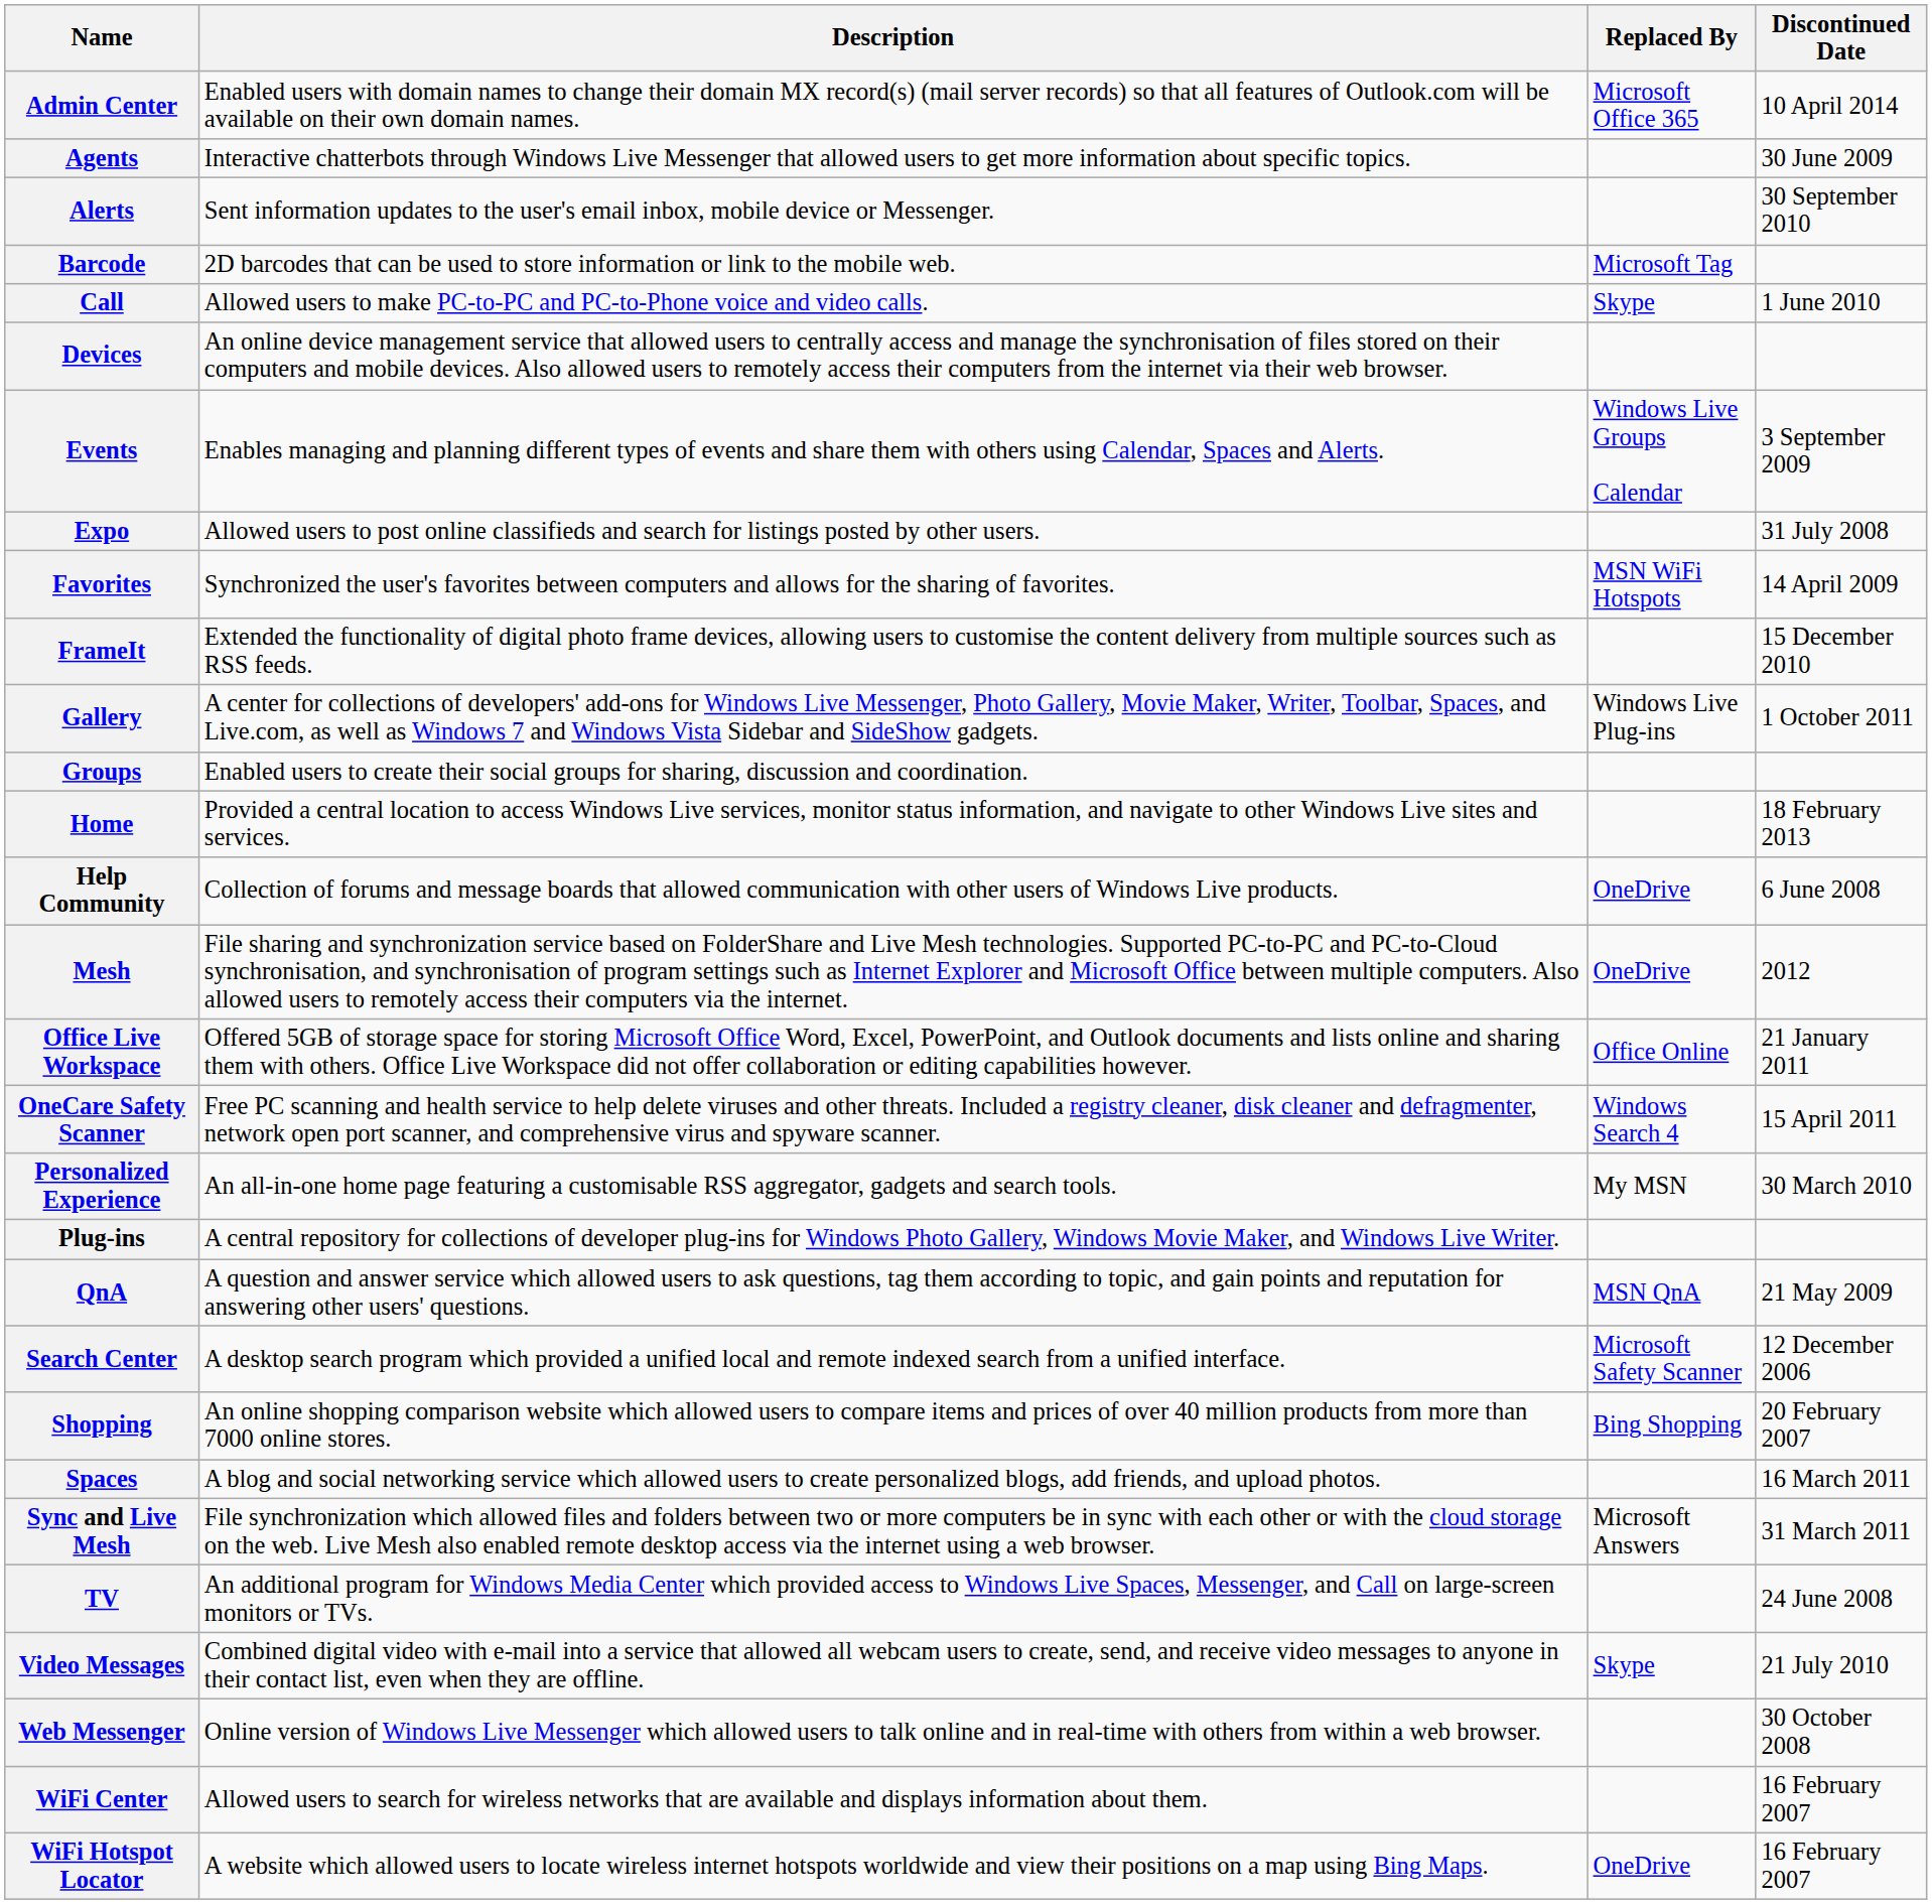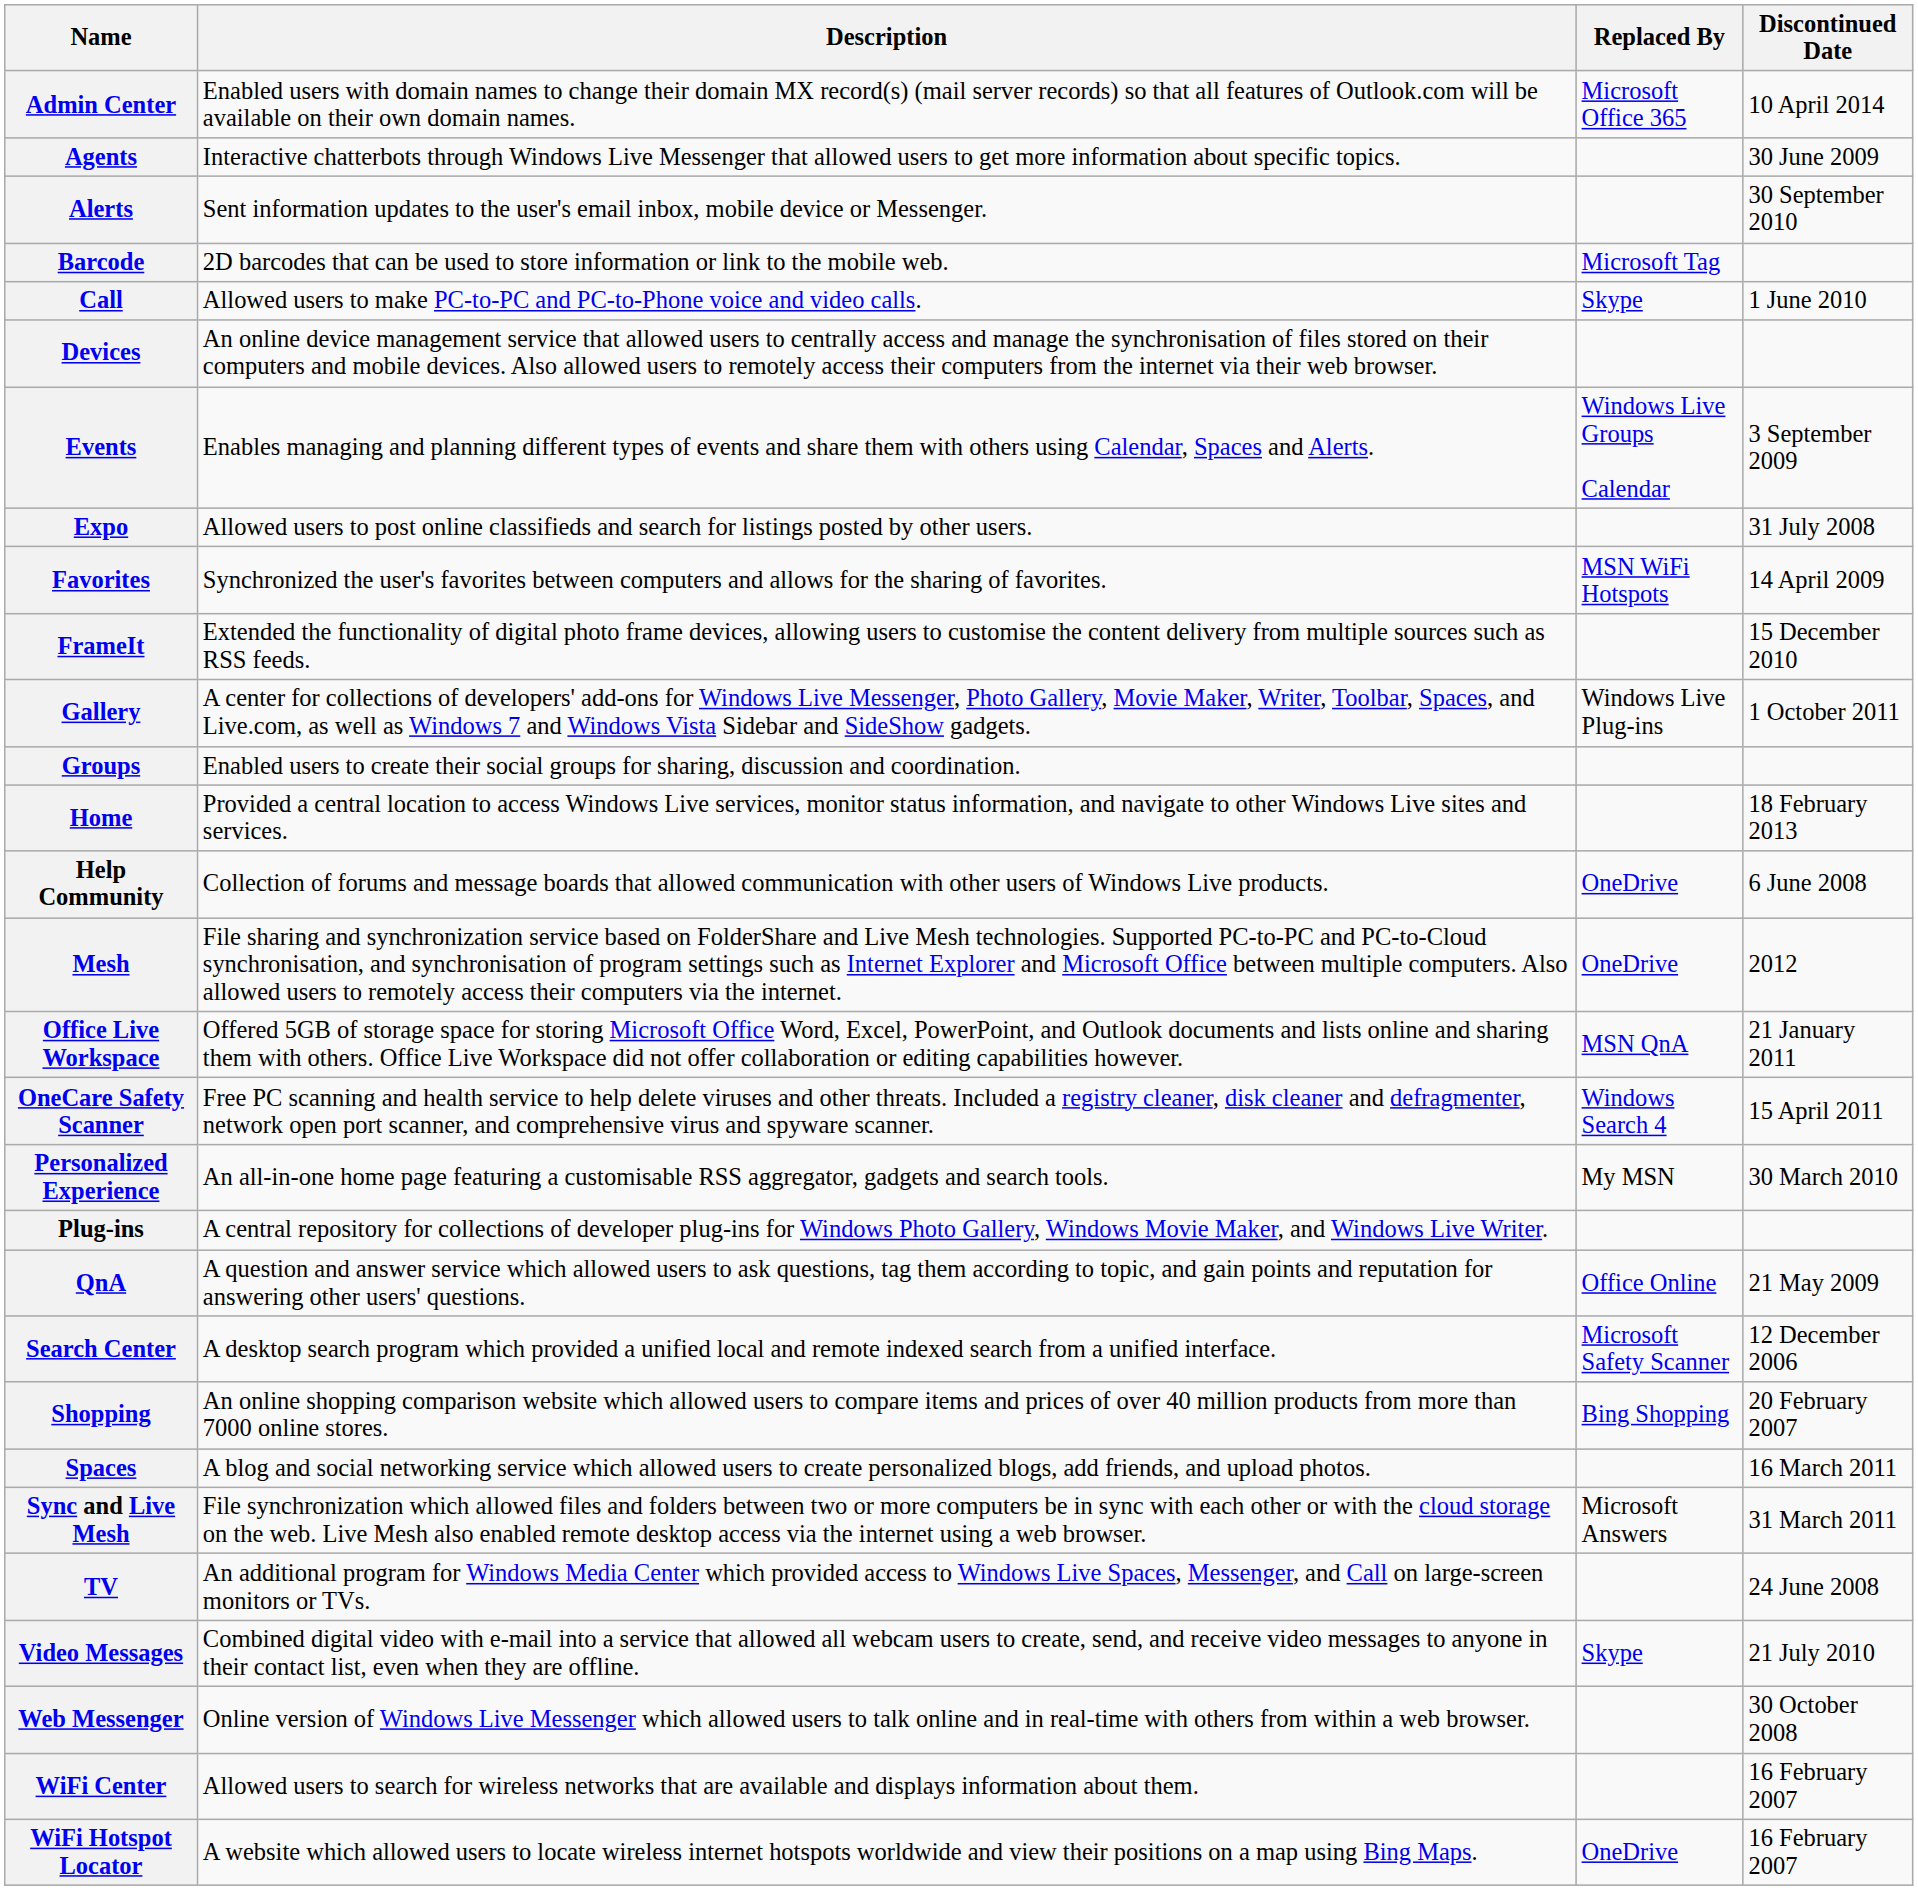Office Live Workspace | Replaced By: Office Online -> MSN QnA
QnA | Replaced By: MSN QnA -> Office Online
